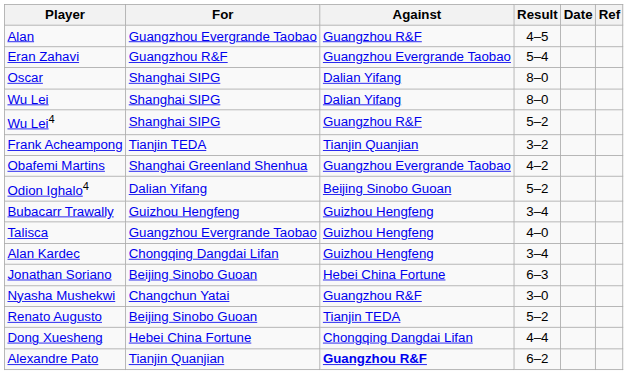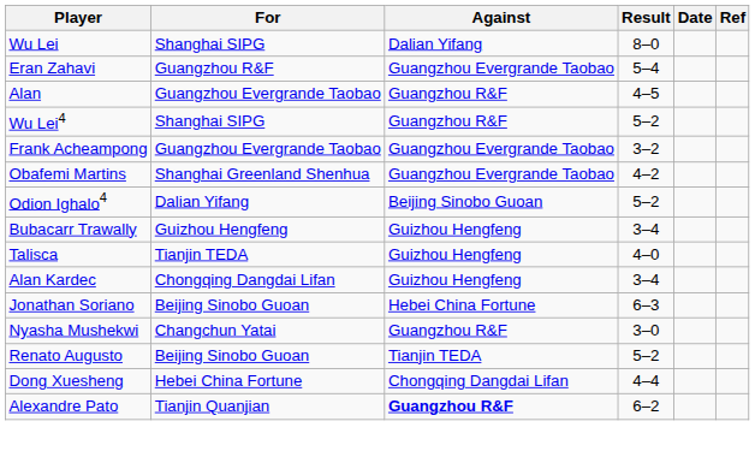rows swapped: Alan <-> Wu Lei
- row: Oscar | Shanghai SIPG | Dalian Yifang | 8–0
Frank Acheampong | For: Tianjin TEDA -> Guangzhou Evergrande Taobao
Frank Acheampong | Against: Tianjin Quanjian -> Guangzhou Evergrande Taobao
Talisca | For: Guangzhou Evergrande Taobao -> Tianjin TEDA
